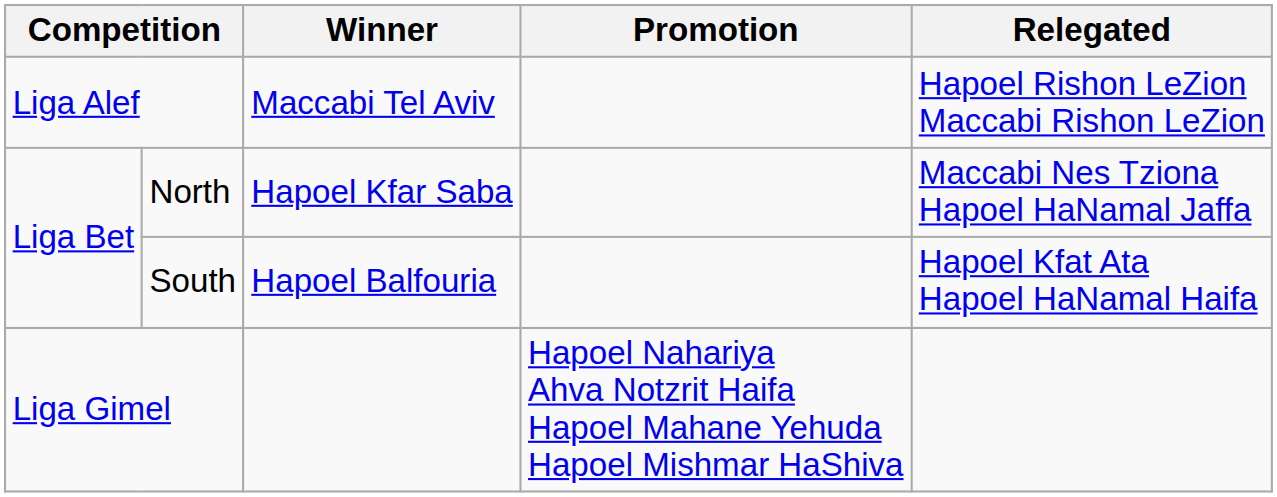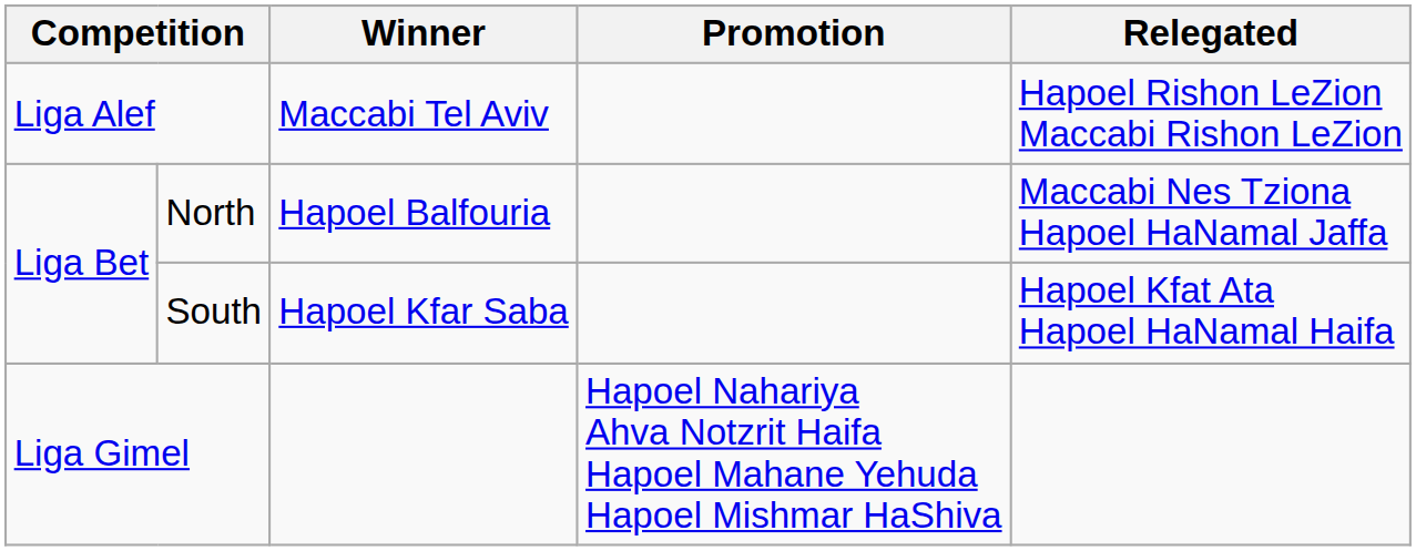North | Winner: Hapoel Kfar Saba -> Hapoel Balfouria
South | Winner: Hapoel Balfouria -> Hapoel Kfar Saba
